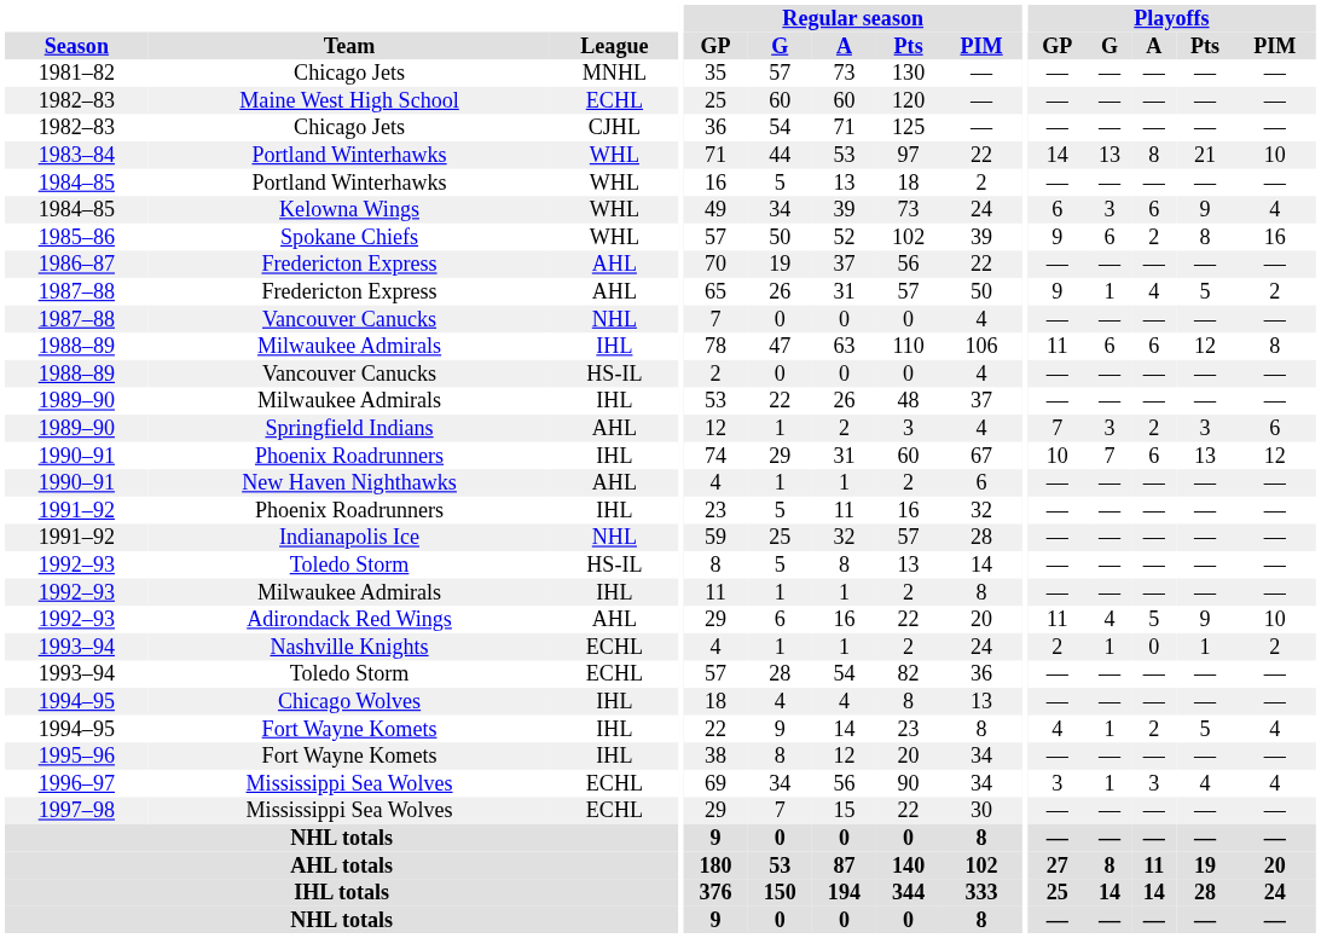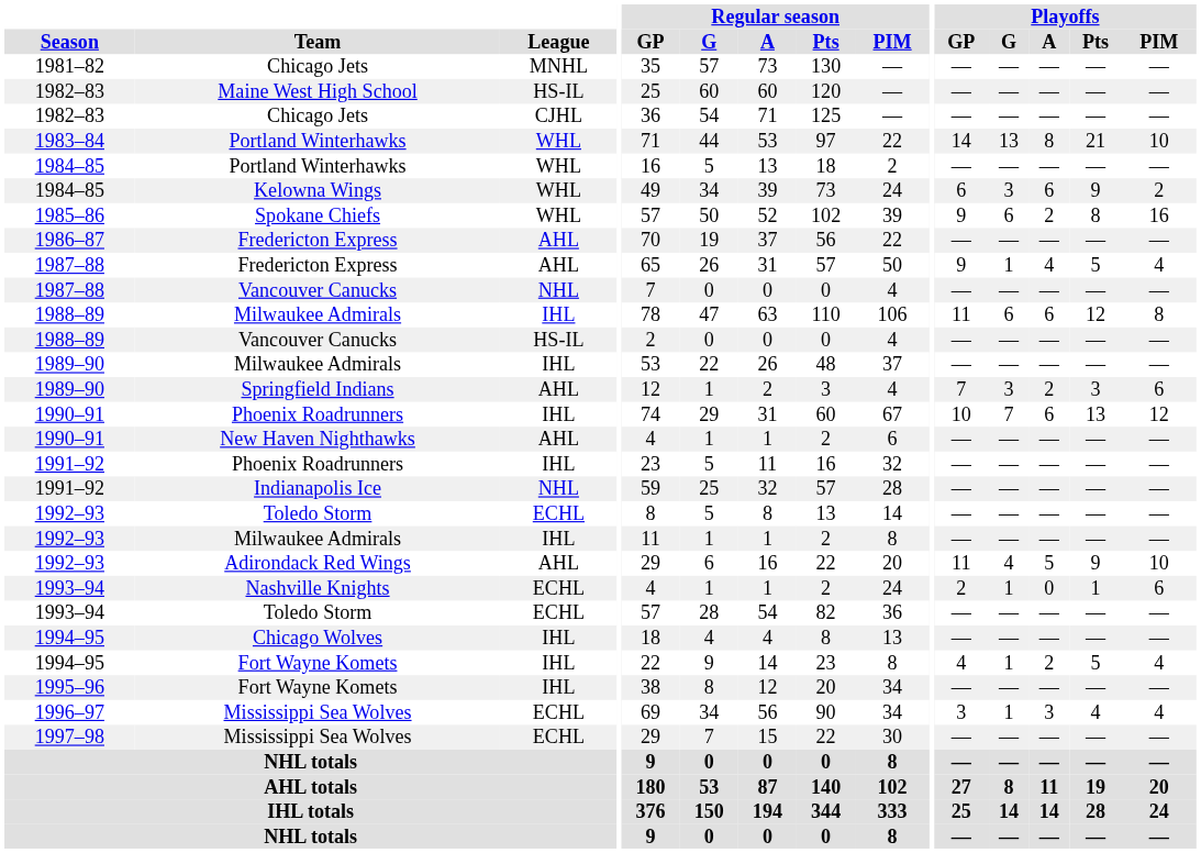Maine West High School | League: ECHL -> HS-IL
Kelowna Wings | Playoffs / PIM: 4 -> 2
1987–88 / Fredericton Express | Playoffs / PIM: 2 -> 4
1992–93 / Toledo Storm | League: HS-IL -> ECHL
Nashville Knights | Playoffs / PIM: 2 -> 6
